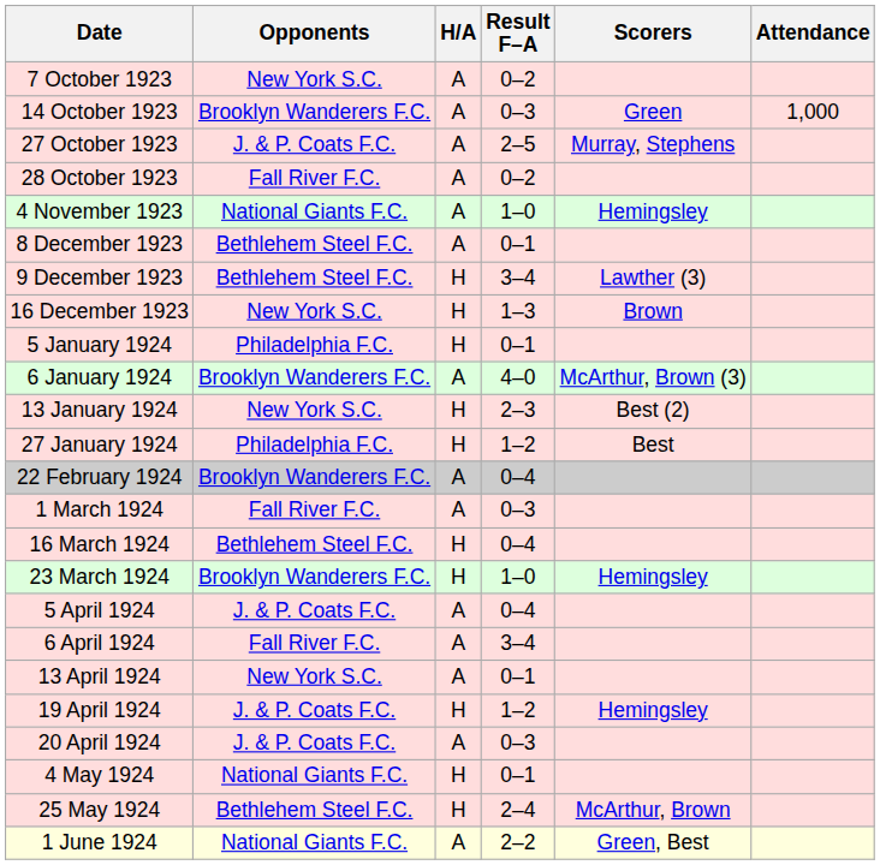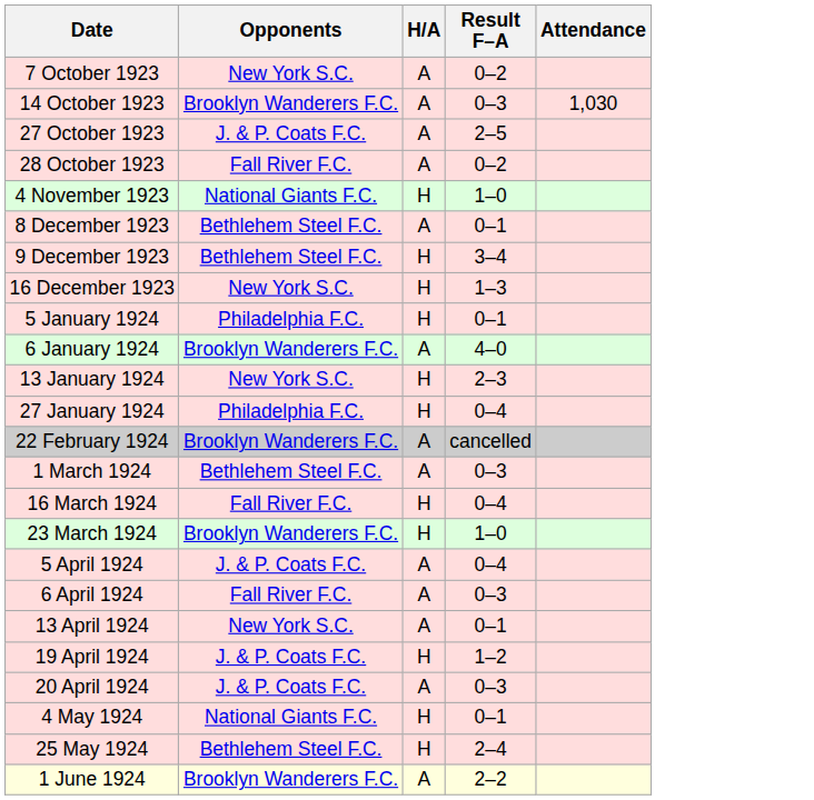- column: Scorers | Green | Murray, Stephens | Hemingsley | Lawther (3) | Brown | McArthur, Brown (3) | Best (2) | Best | Hemingsley | Hemingsley | McArthur, Brown | Green, Best
14 October 1923 | Attendance: 1,000 -> 1,030
4 November 1923 | H/A: A -> H
27 January 1924 | Result F–A: 1–2 -> 0–4
22 February 1924 | Result F–A: 0–4 -> cancelled
1 March 1924 | Opponents: Fall River F.C. -> Bethlehem Steel F.C.
16 March 1924 | Opponents: Bethlehem Steel F.C. -> Fall River F.C.
6 April 1924 | Result F–A: 3–4 -> 0–3
1 June 1924 | Opponents: National Giants F.C. -> Brooklyn Wanderers F.C.
